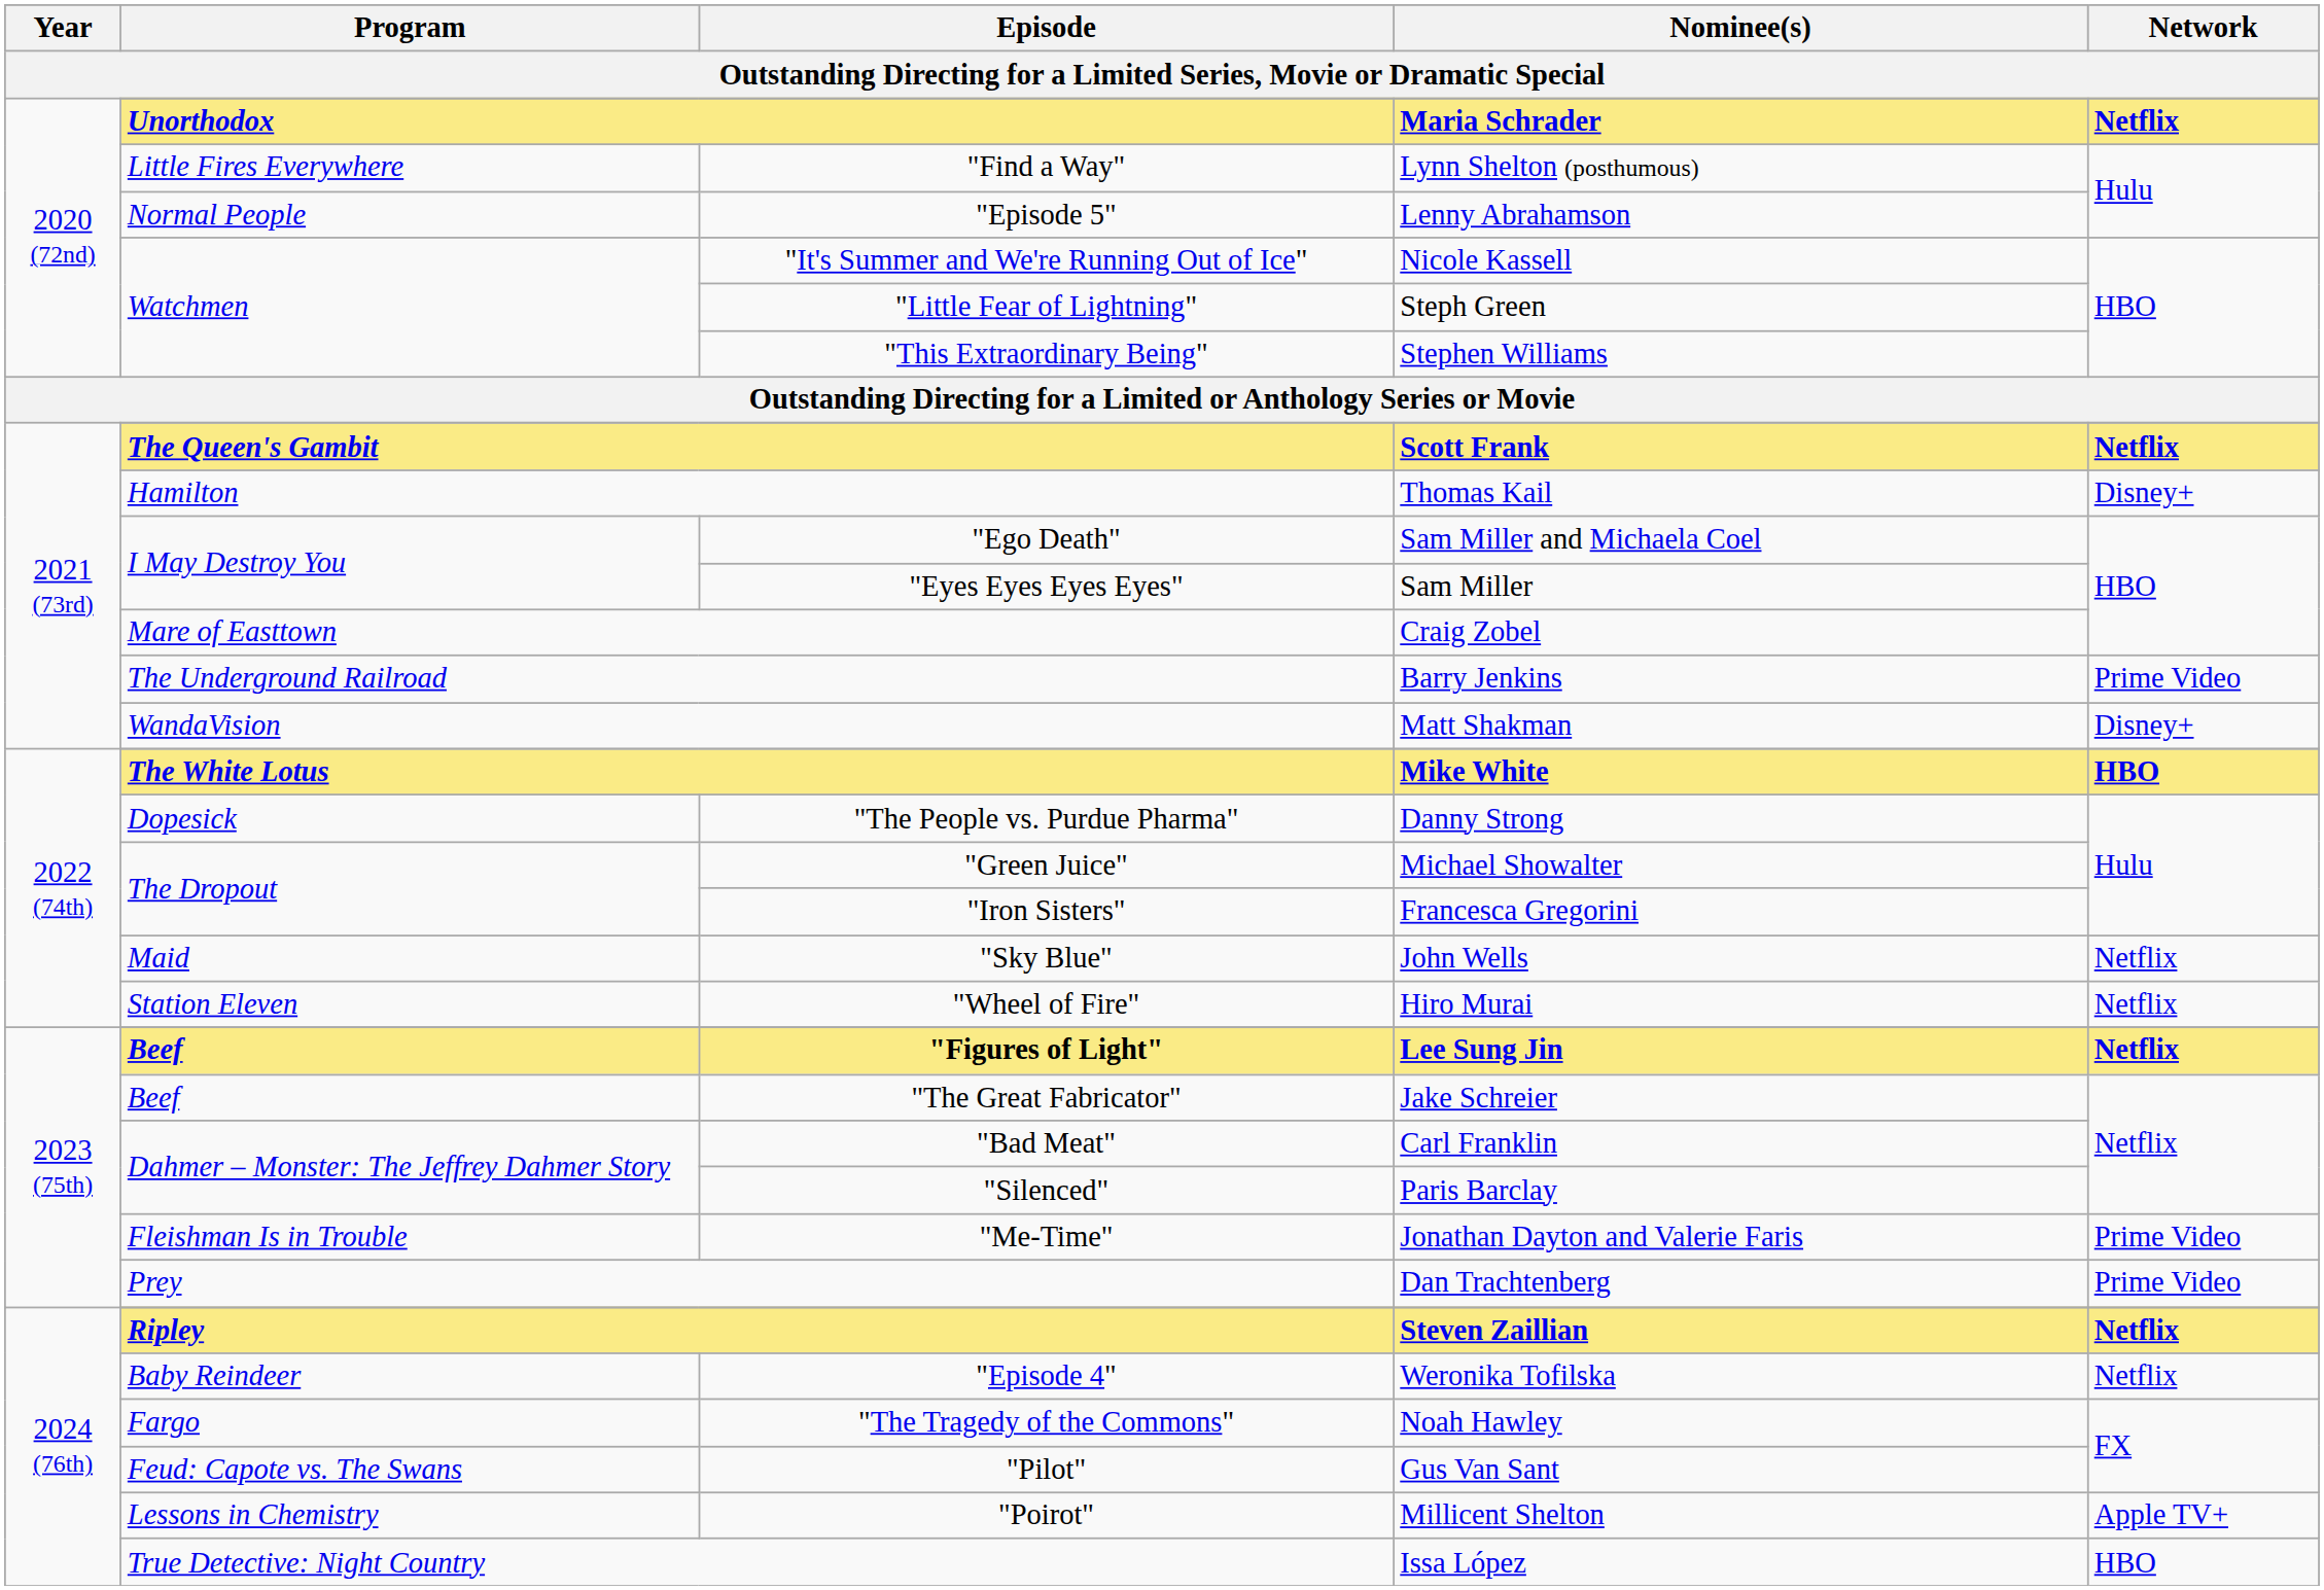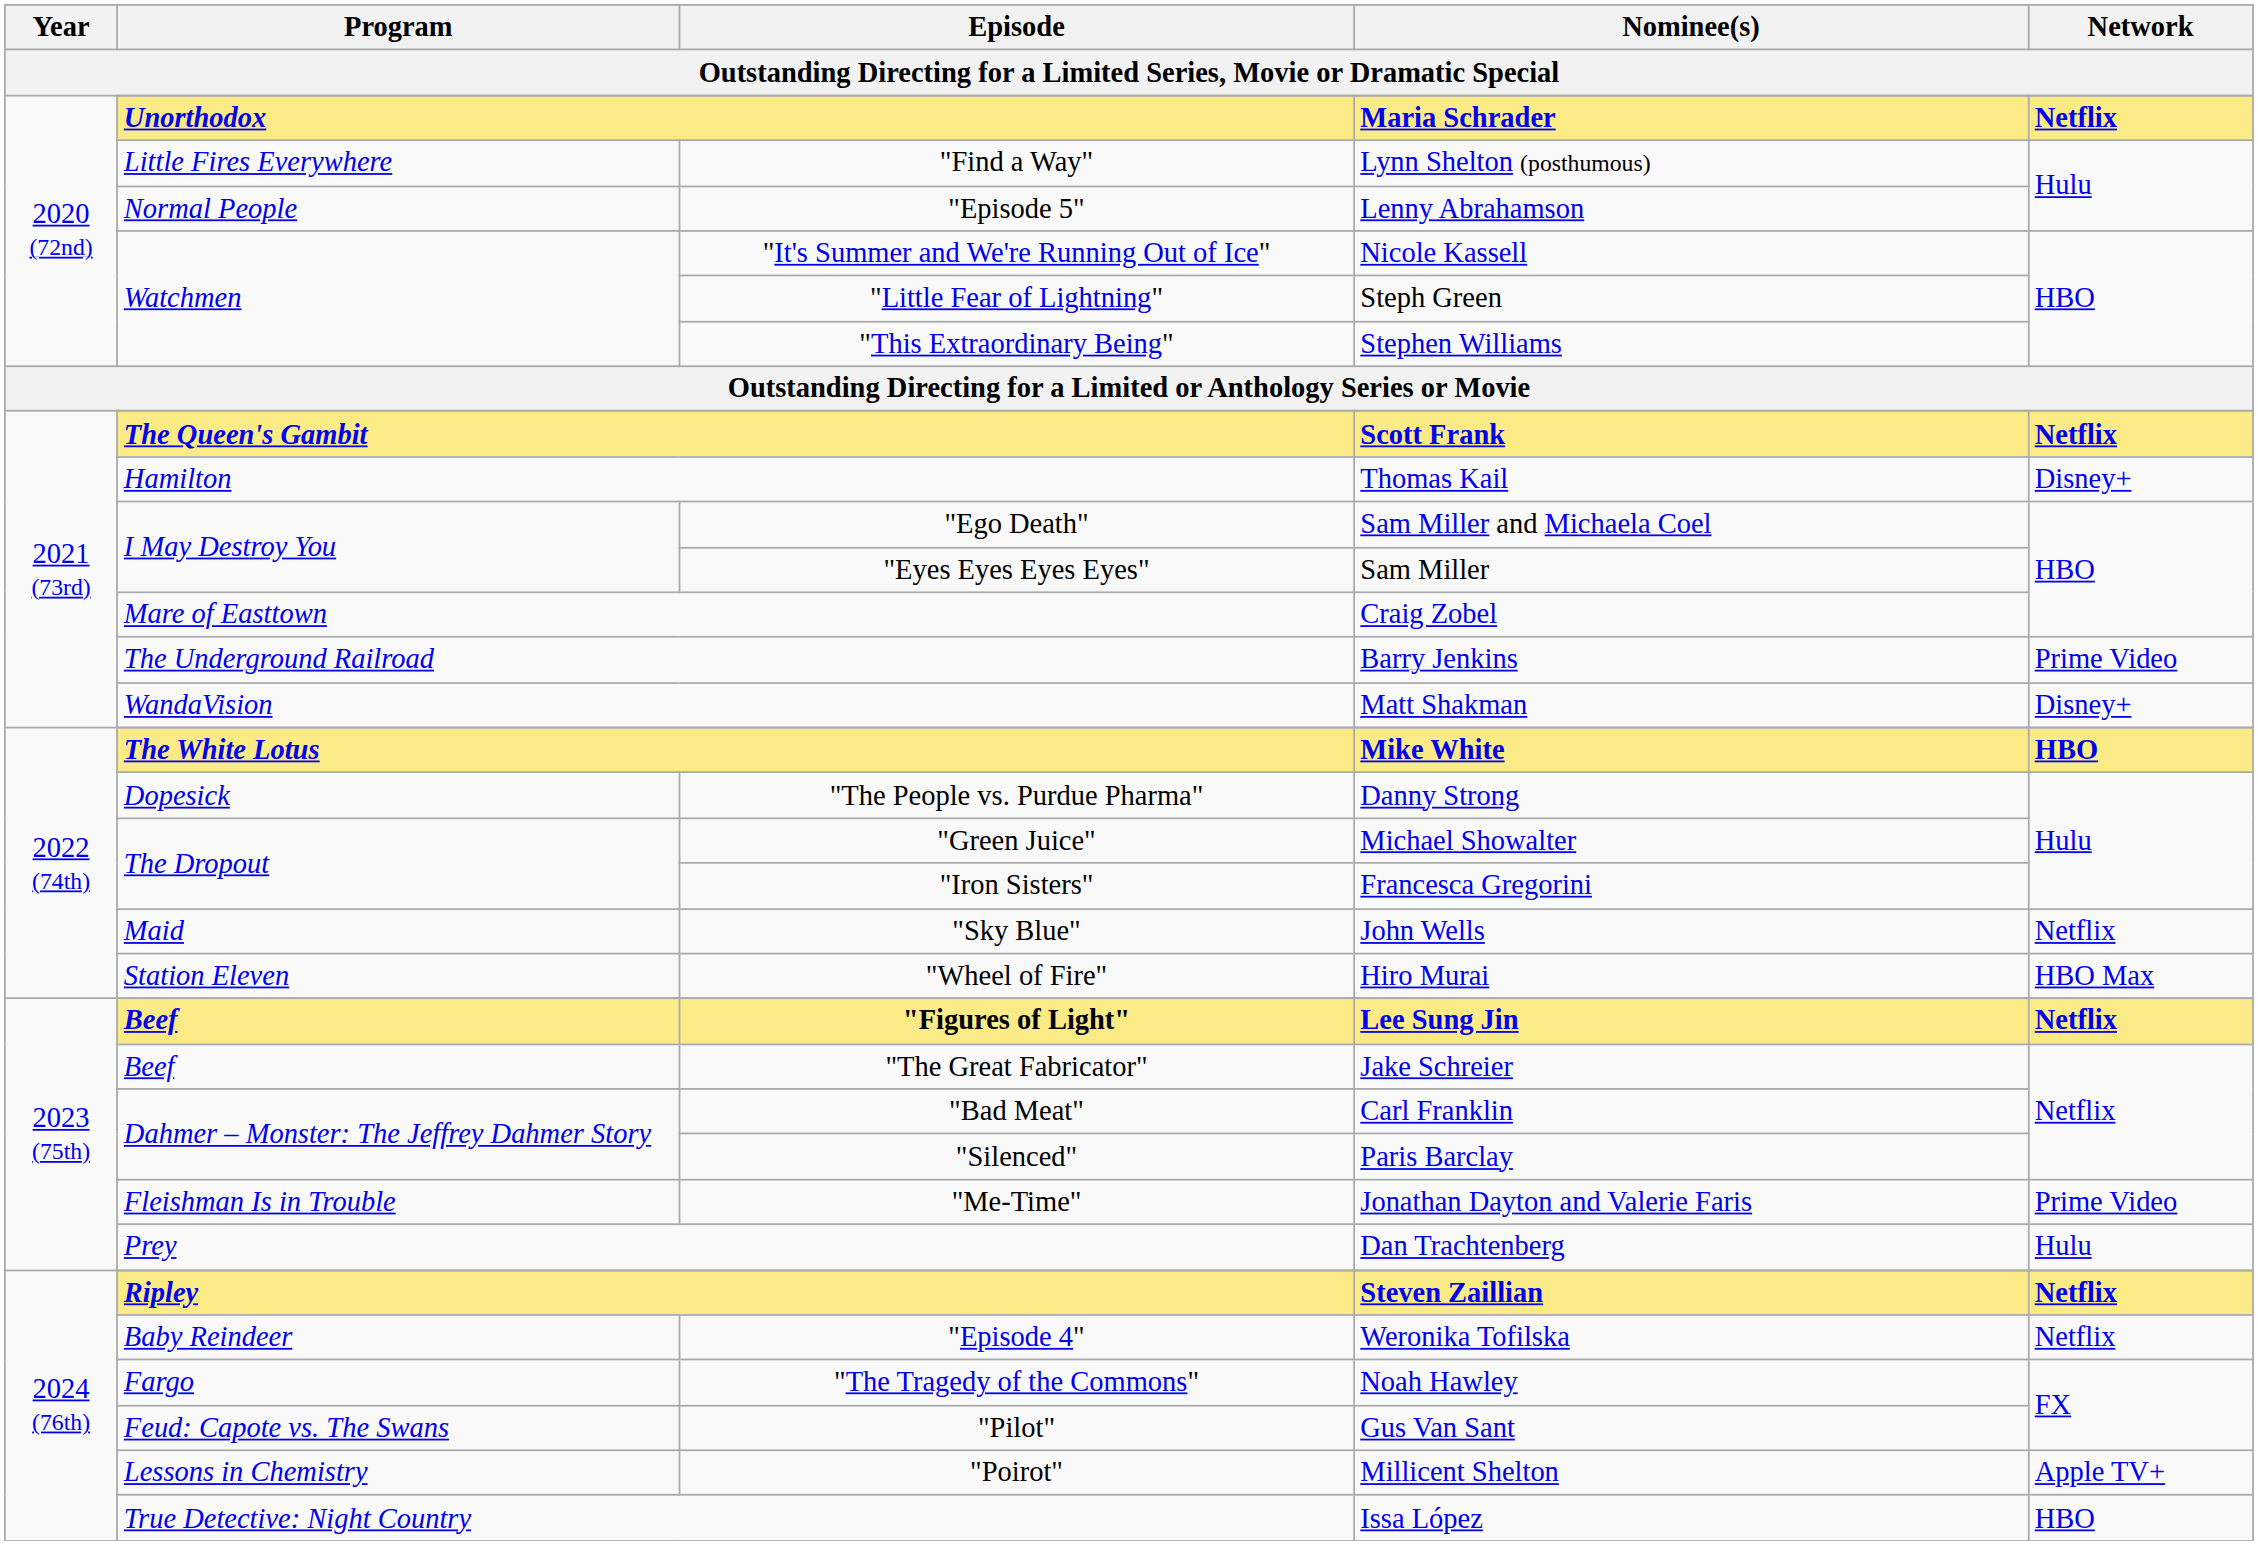"Wheel of Fire" | Network: Netflix -> HBO Max
Prey | Network: Prime Video -> Hulu
